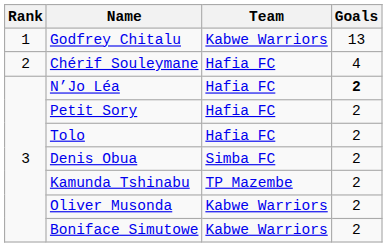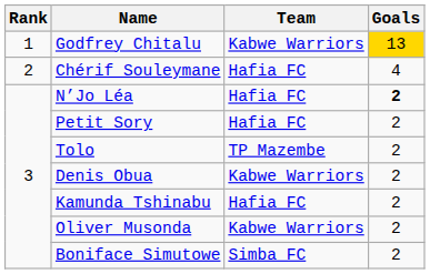Godfrey Chitalu | Goals: no background -> gold background
Tolo | Team: Hafia FC -> TP Mazembe
Denis Obua | Team: Simba FC -> Kabwe Warriors
Kamunda Tshinabu | Team: TP Mazembe -> Hafia FC
Boniface Simutowe | Team: Kabwe Warriors -> Simba FC
